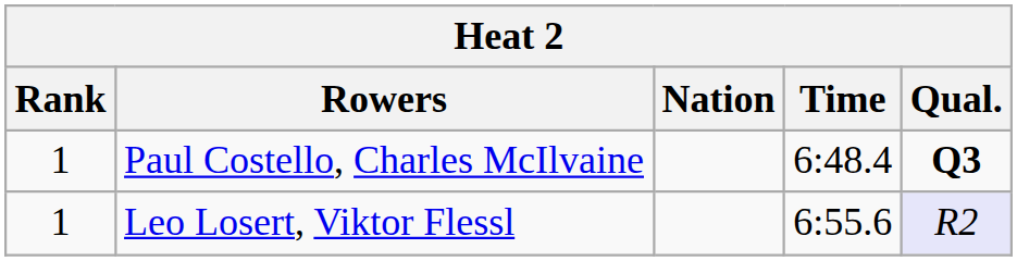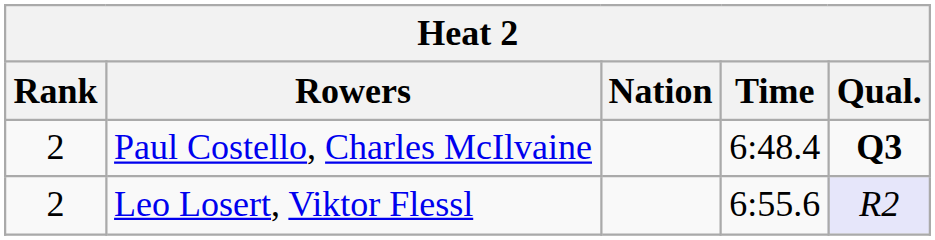Paul Costello, Charles McIlvaine | Rank: 1 -> 2
Leo Losert, Viktor Flessl | Rank: 1 -> 2
